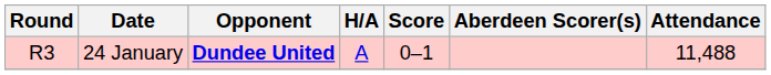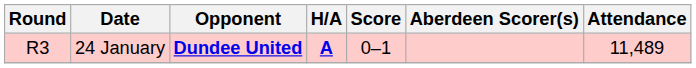24 January | H/A: normal -> bold
24 January | Attendance: 11,488 -> 11,489
